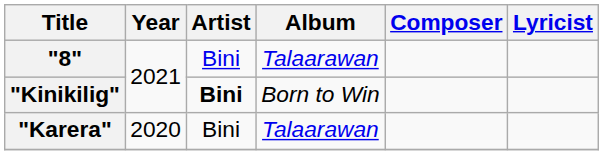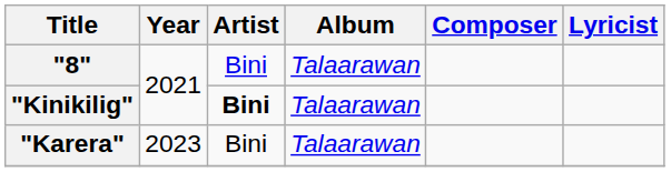"Kinikilig" | Album: Born to Win -> Talaarawan
"Karera" | Year: 2020 -> 2023
